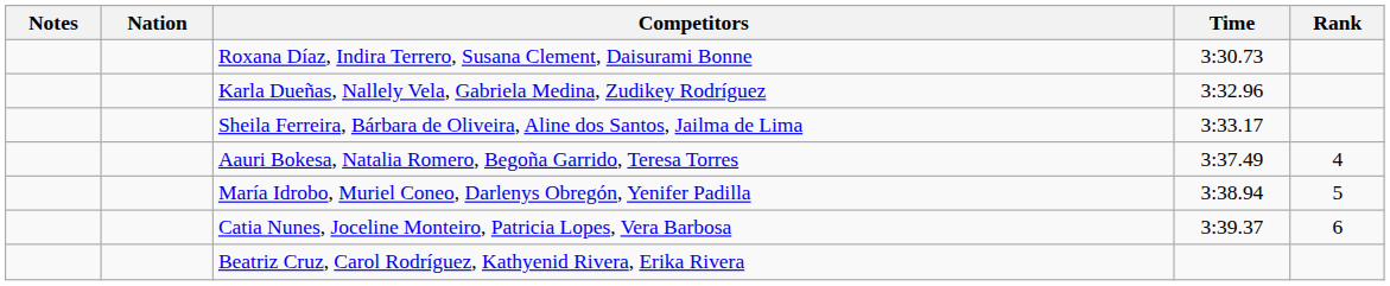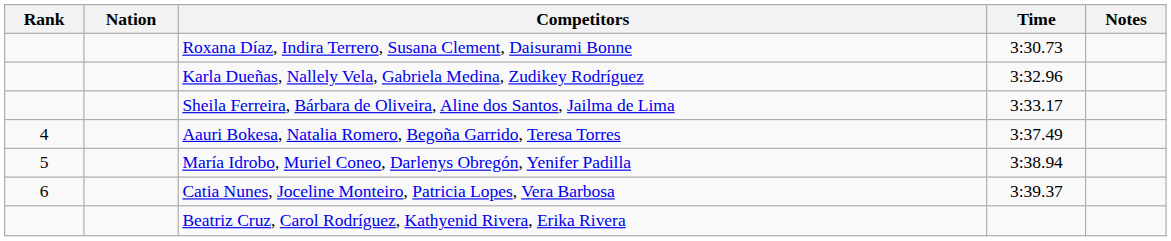columns swapped: Rank <-> Notes
